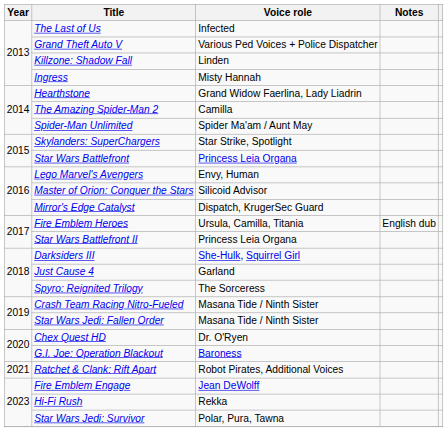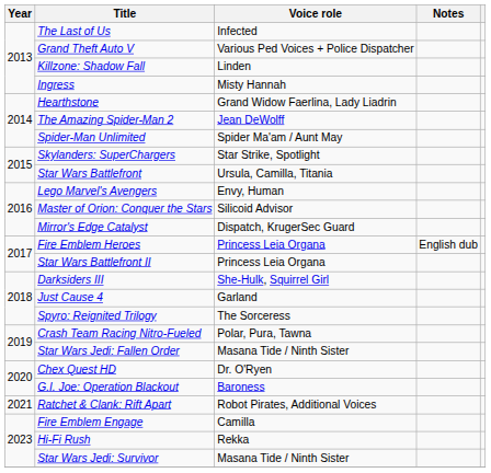The Amazing Spider-Man 2 | Voice role: Camilla -> Jean DeWolff
Star Wars Battlefront | Voice role: Princess Leia Organa -> Ursula, Camilla, Titania
Fire Emblem Heroes | Voice role: Ursula, Camilla, Titania -> Princess Leia Organa
Crash Team Racing Nitro-Fueled | Voice role: Masana Tide / Ninth Sister -> Polar, Pura, Tawna
Fire Emblem Engage | Voice role: Jean DeWolff -> Camilla
Star Wars Jedi: Survivor | Voice role: Polar, Pura, Tawna -> Masana Tide / Ninth Sister
